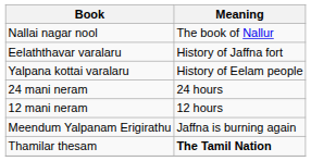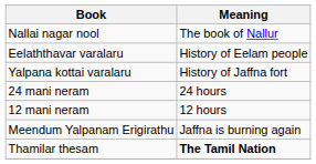Eelaththavar varalaru | Meaning: History of Jaffna fort -> History of Eelam people
Yalpana kottai varalaru | Meaning: History of Eelam people -> History of Jaffna fort
